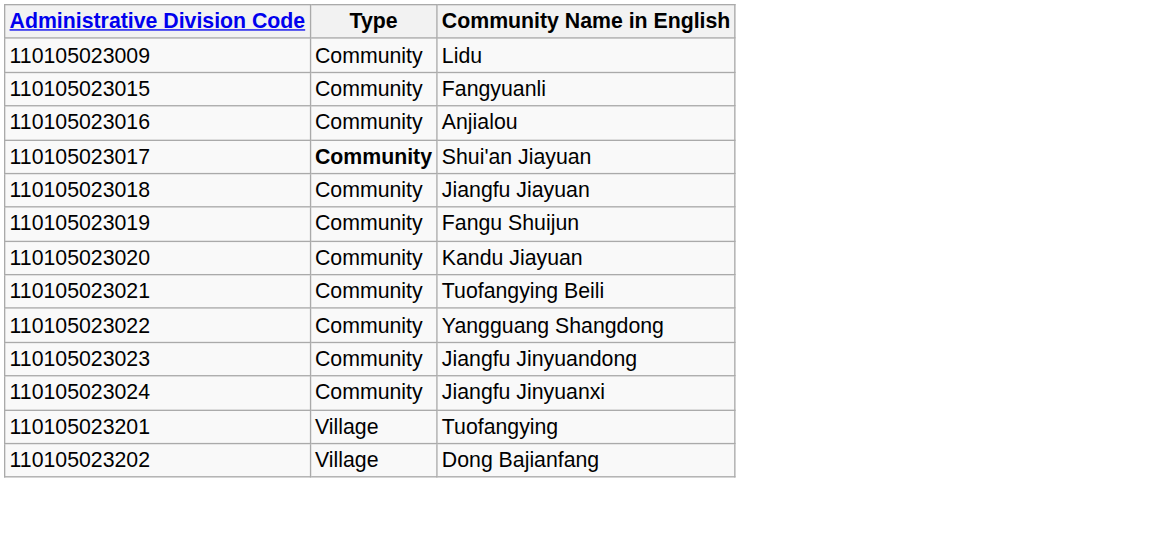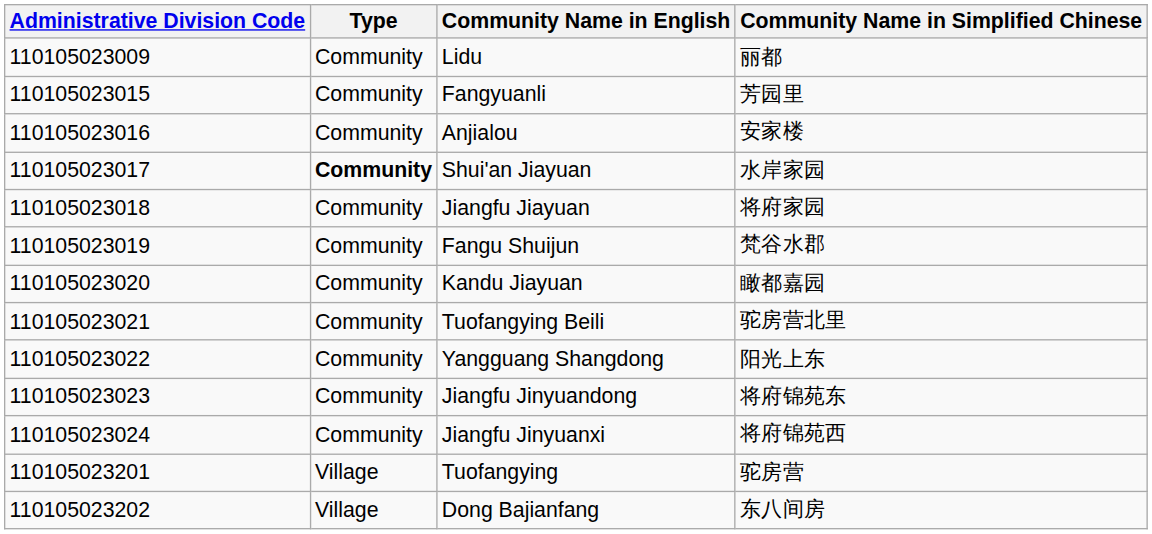+ column: Community Name in Simplified Chinese | 丽都 | 芳园里 | 安家楼 | 水岸家园 | 将府家园 | 梵谷水郡 | 瞰都嘉园 | 驼房营北里 | 阳光上东 | 将府锦苑东 | 将府锦苑西 | 驼房营 | 东八间房
